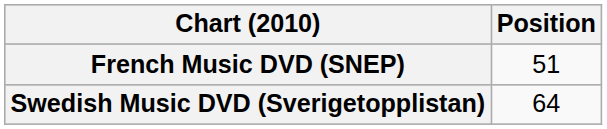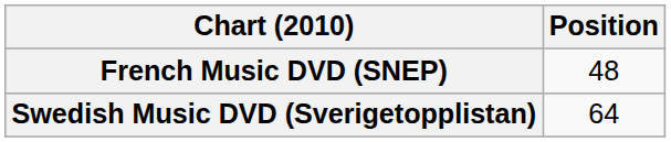French Music DVD (SNEP) | Position: 51 -> 48
